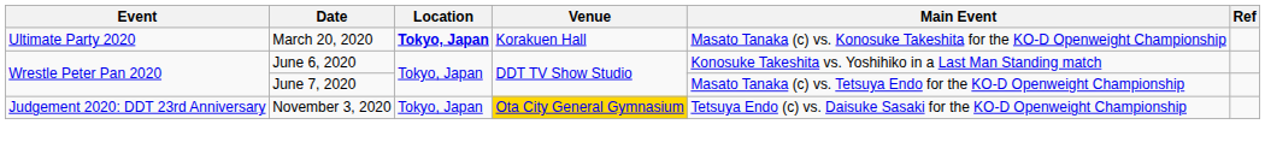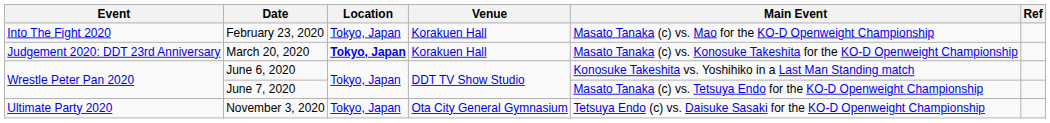+ row: Into The Fight 2020 | February 23, 2020 | Tokyo, Japan | Korakuen Hall | Masato Tanaka (c) vs. Mao for the KO-D Openweight Championship
March 20, 2020 | Event: Ultimate Party 2020 -> Judgement 2020: DDT 23rd Anniversary
November 3, 2020 | Event: Judgement 2020: DDT 23rd Anniversary -> Ultimate Party 2020
November 3, 2020 | Venue: gold background -> no background
